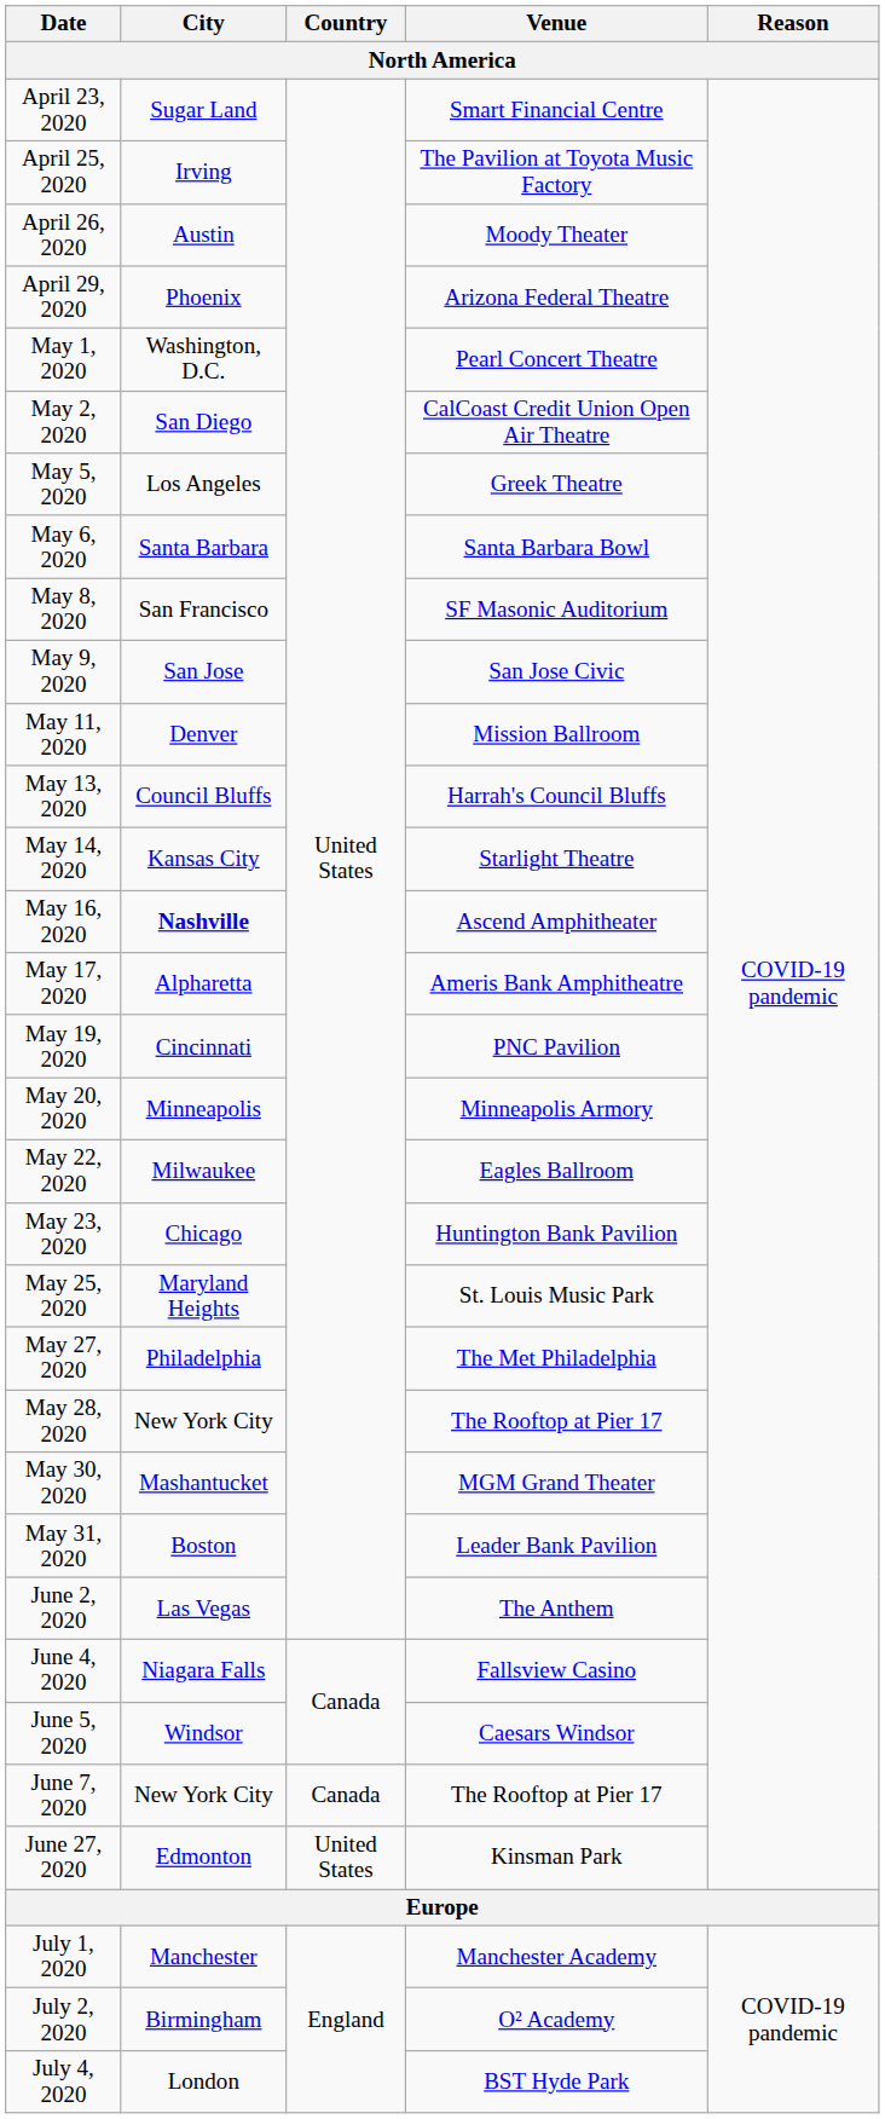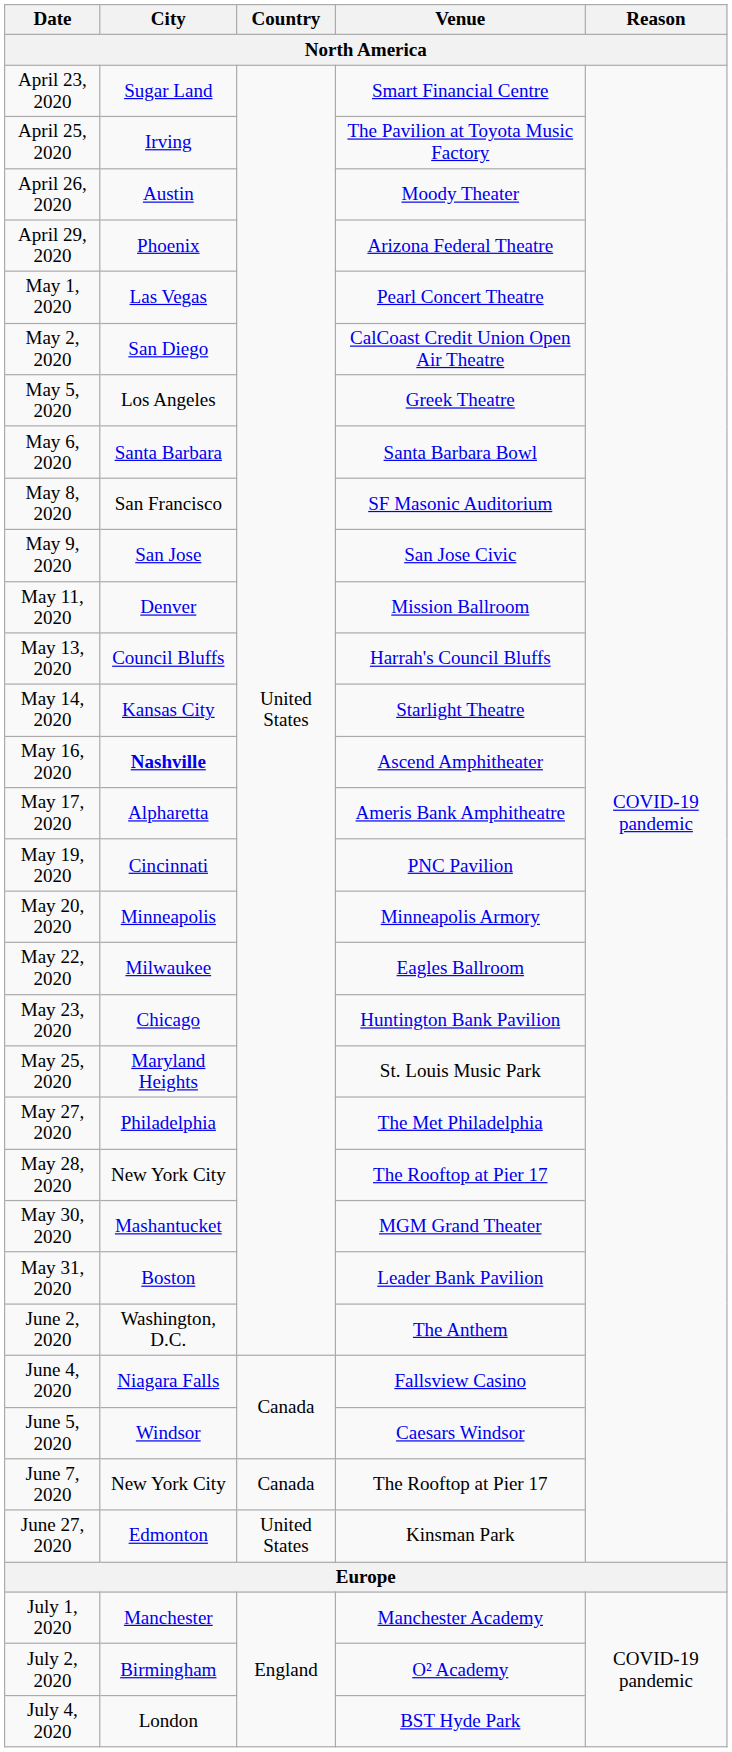May 1, 2020 | City: Washington, D.C. -> Las Vegas
June 2, 2020 | City: Las Vegas -> Washington, D.C.
